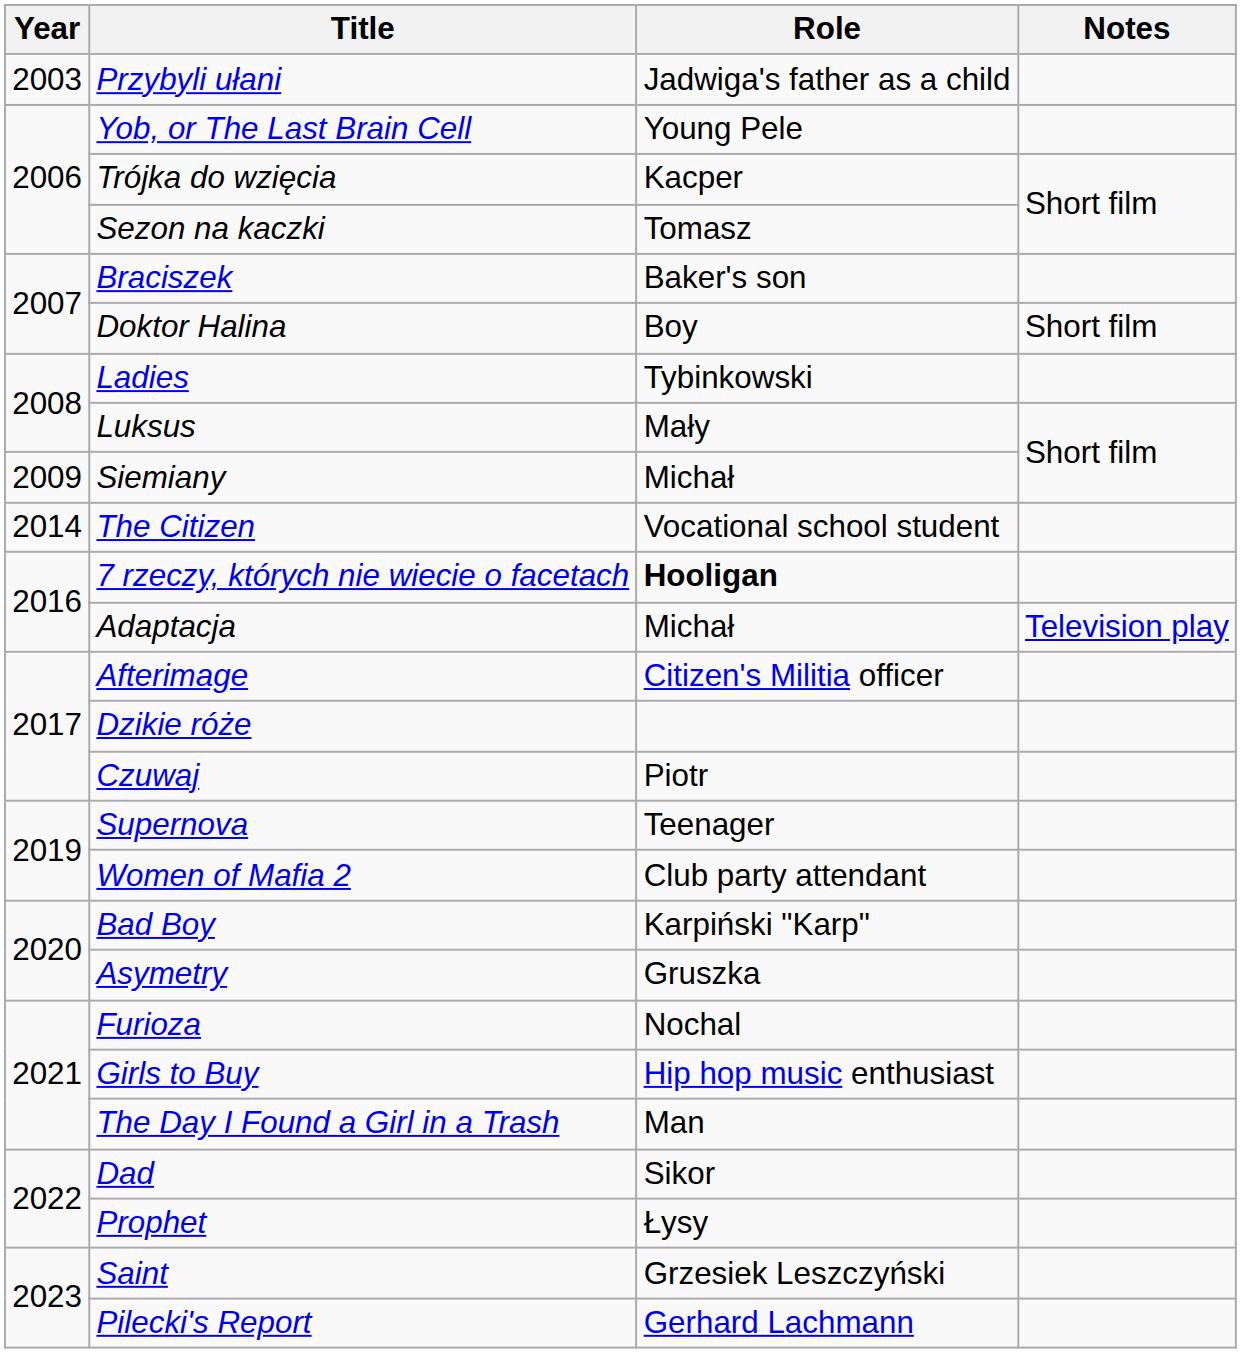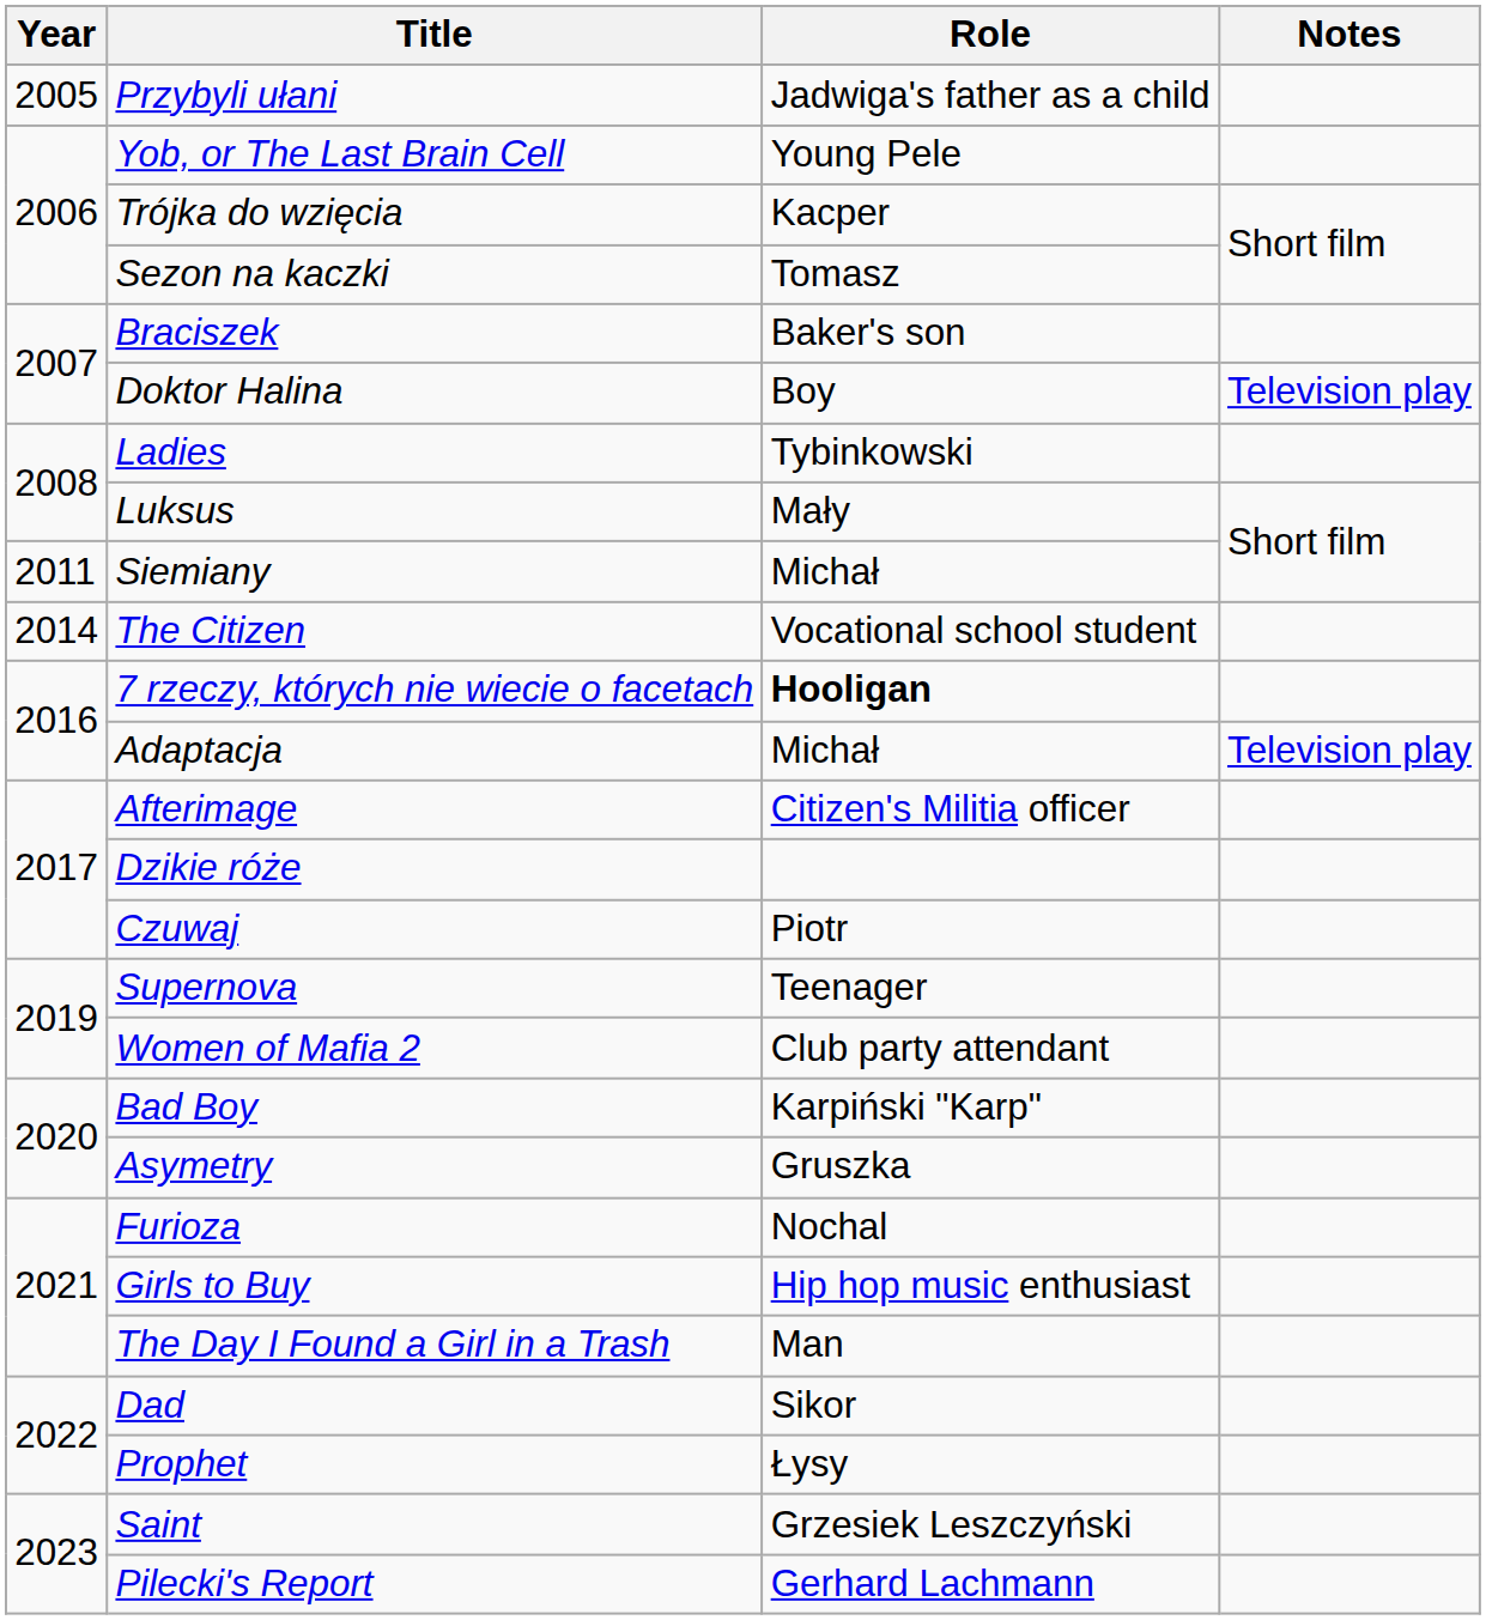Przybyli ułani | Year: 2003 -> 2005
Doktor Halina | Notes: Short film -> Television play
Siemiany | Year: 2009 -> 2011
